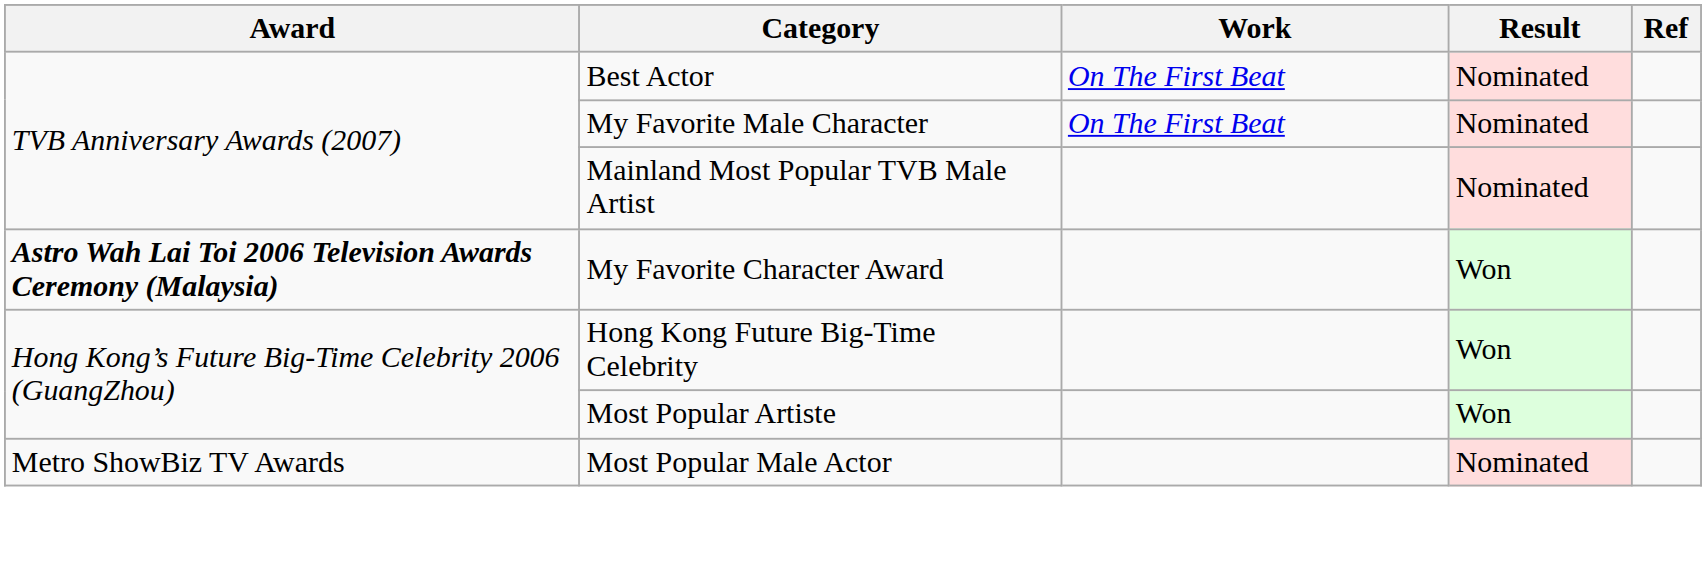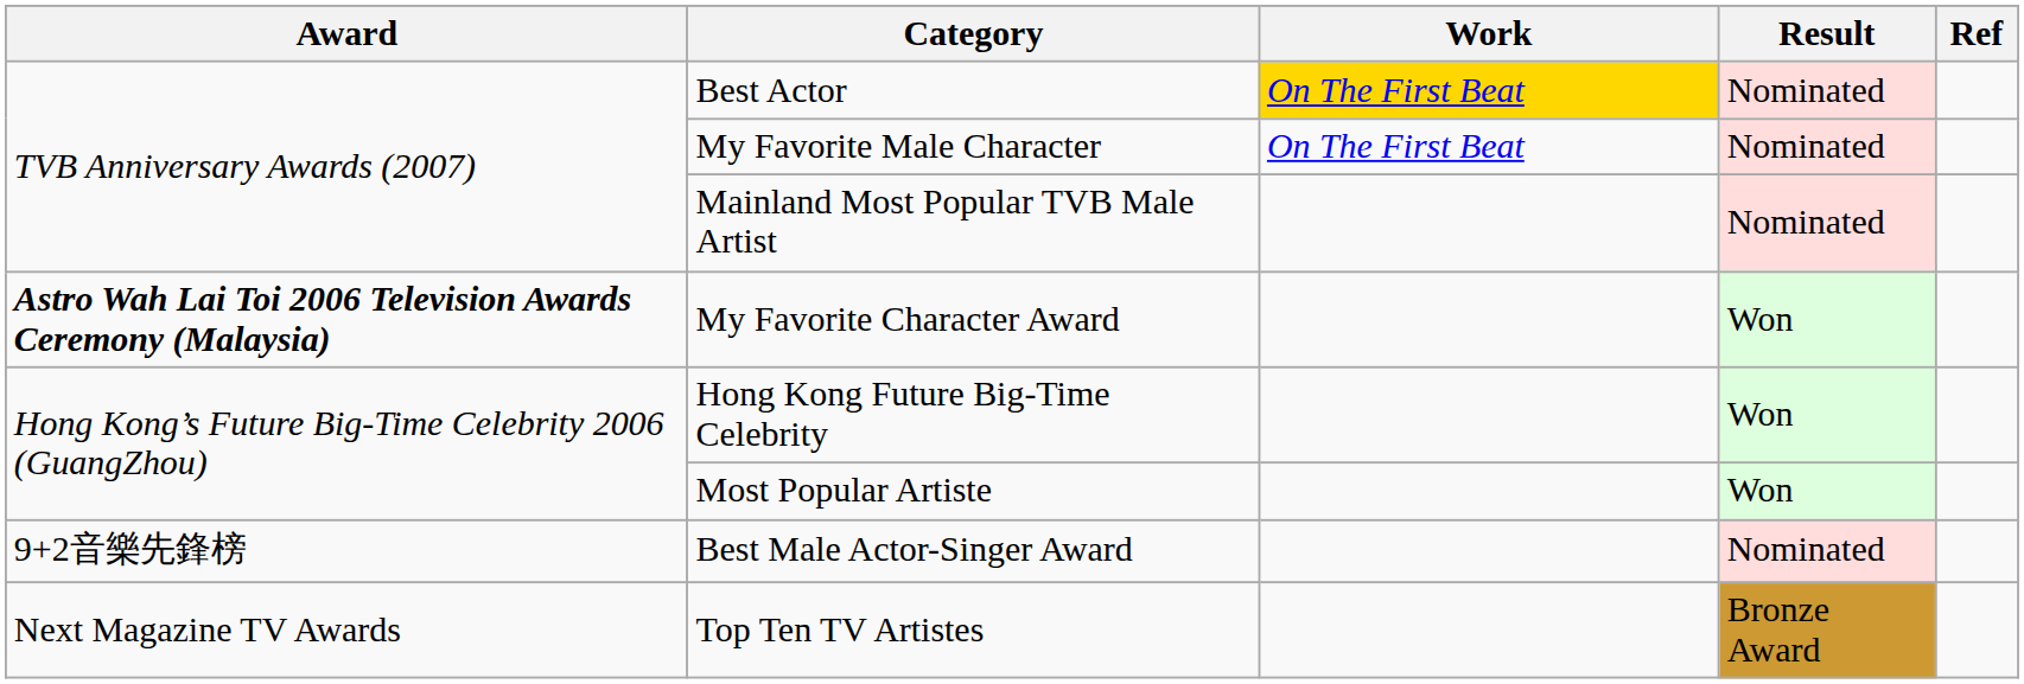Best Actor | Work: no background -> gold background
+ row: 9+2音樂先鋒榜 | Best Male Actor-Singer Award | Nominated
- row: Metro ShowBiz TV Awards | Most Popular Male Actor | Nominated
+ row: Next Magazine TV Awards | Top Ten TV Artistes | Bronze Award
